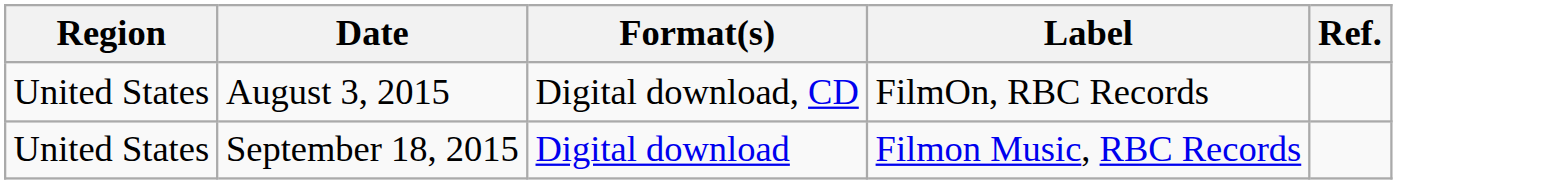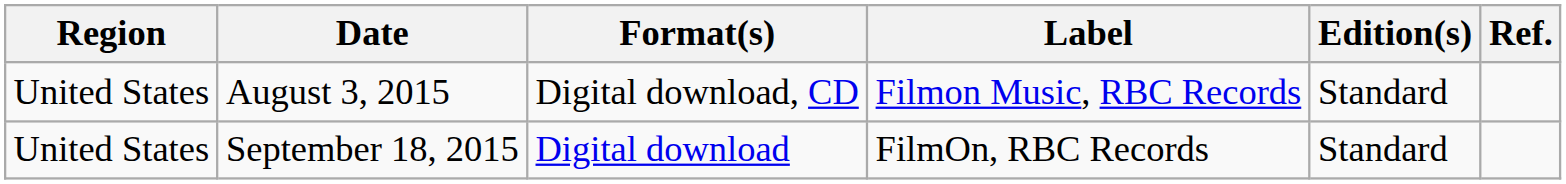+ column: Edition(s) | Standard | Standard
August 3, 2015 | Label: FilmOn, RBC Records -> Filmon Music, RBC Records
September 18, 2015 | Label: Filmon Music, RBC Records -> FilmOn, RBC Records
